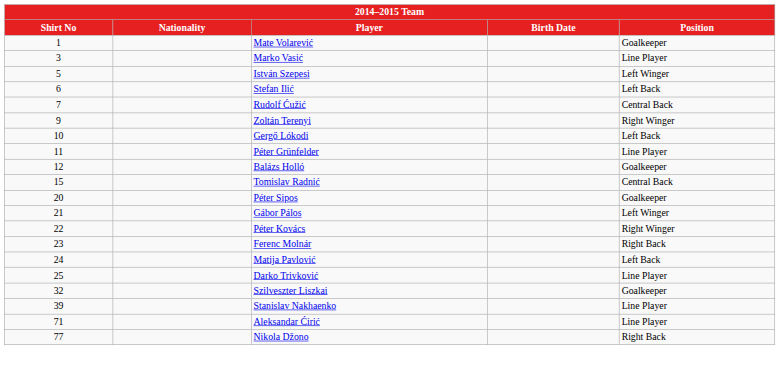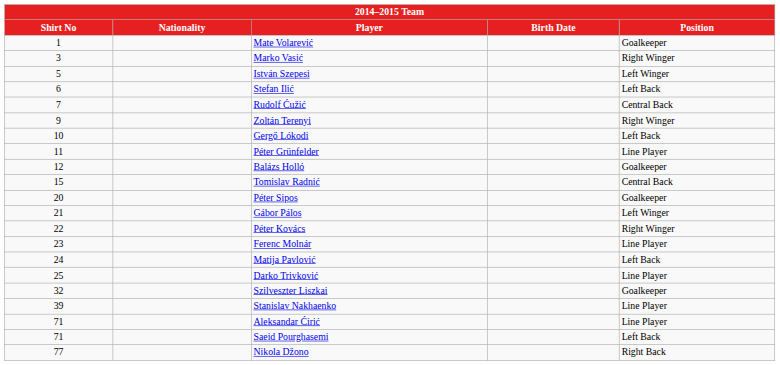Marko Vasić | Position: Line Player -> Right Winger
Ferenc Molnár | Position: Right Back -> Line Player
+ row: 71 | Saeid Pourghasemi | Left Back
